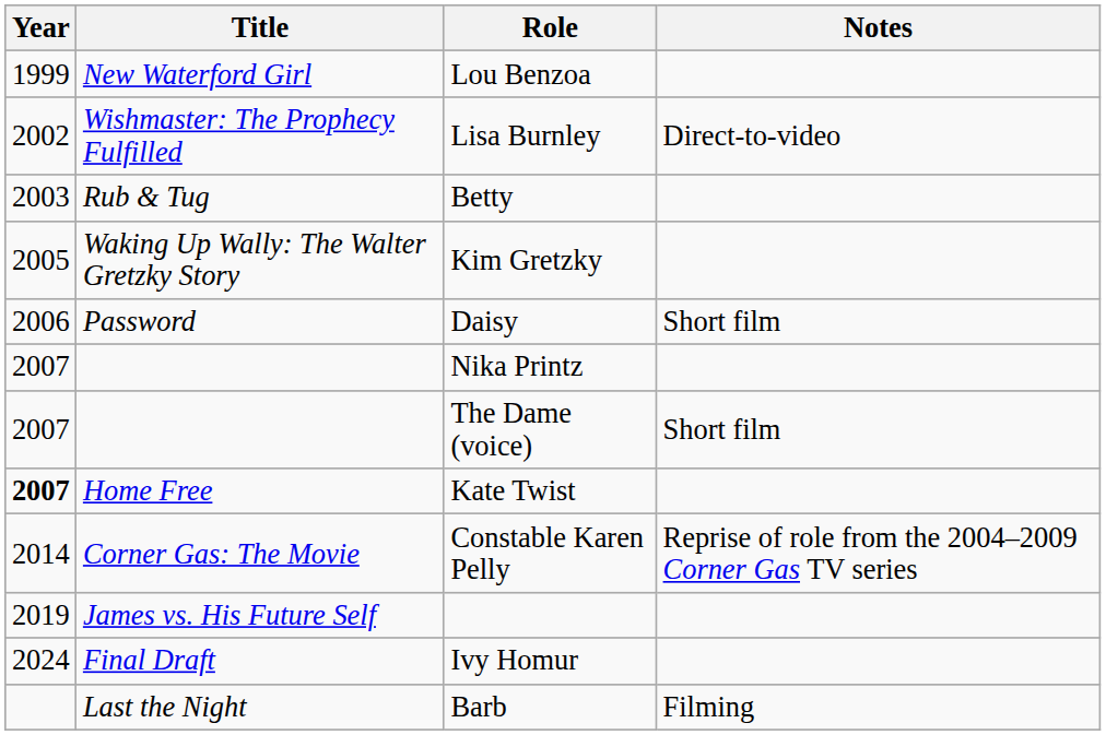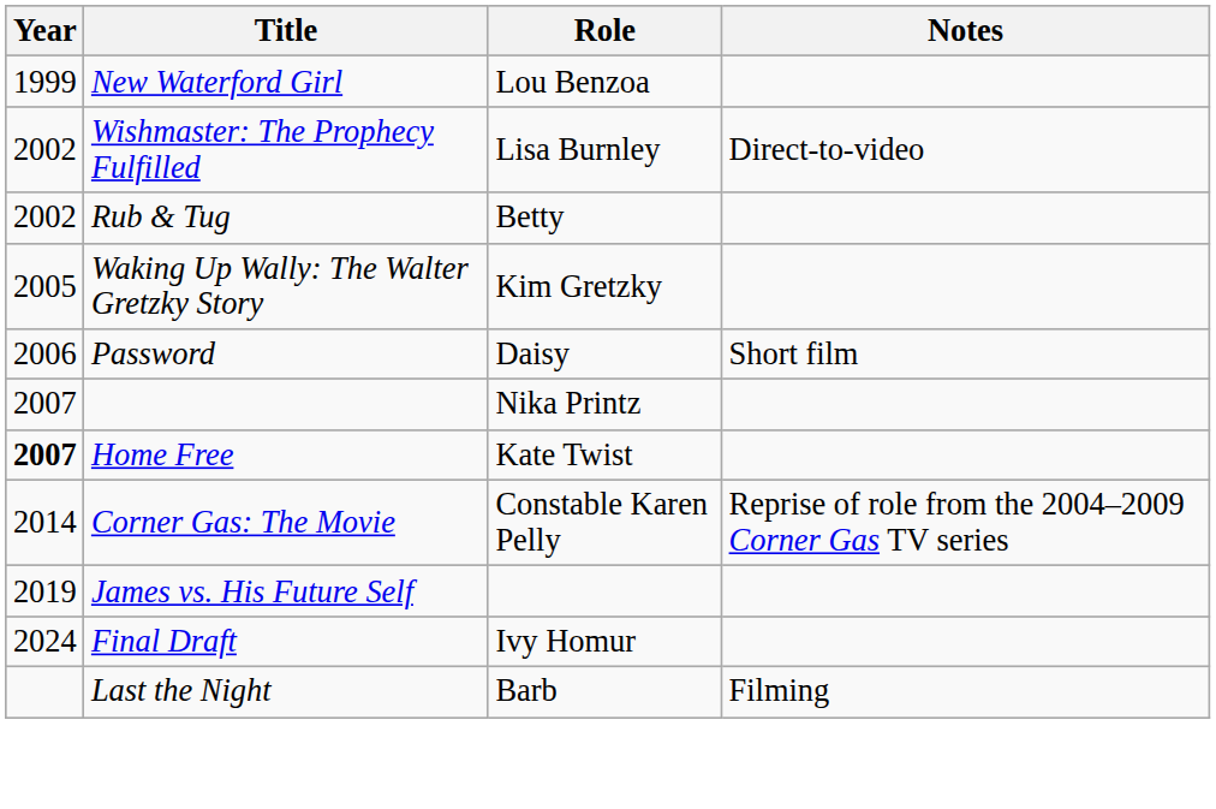Betty | Year: 2003 -> 2002
- row: 2007 | The Dame (voice) | Short film
